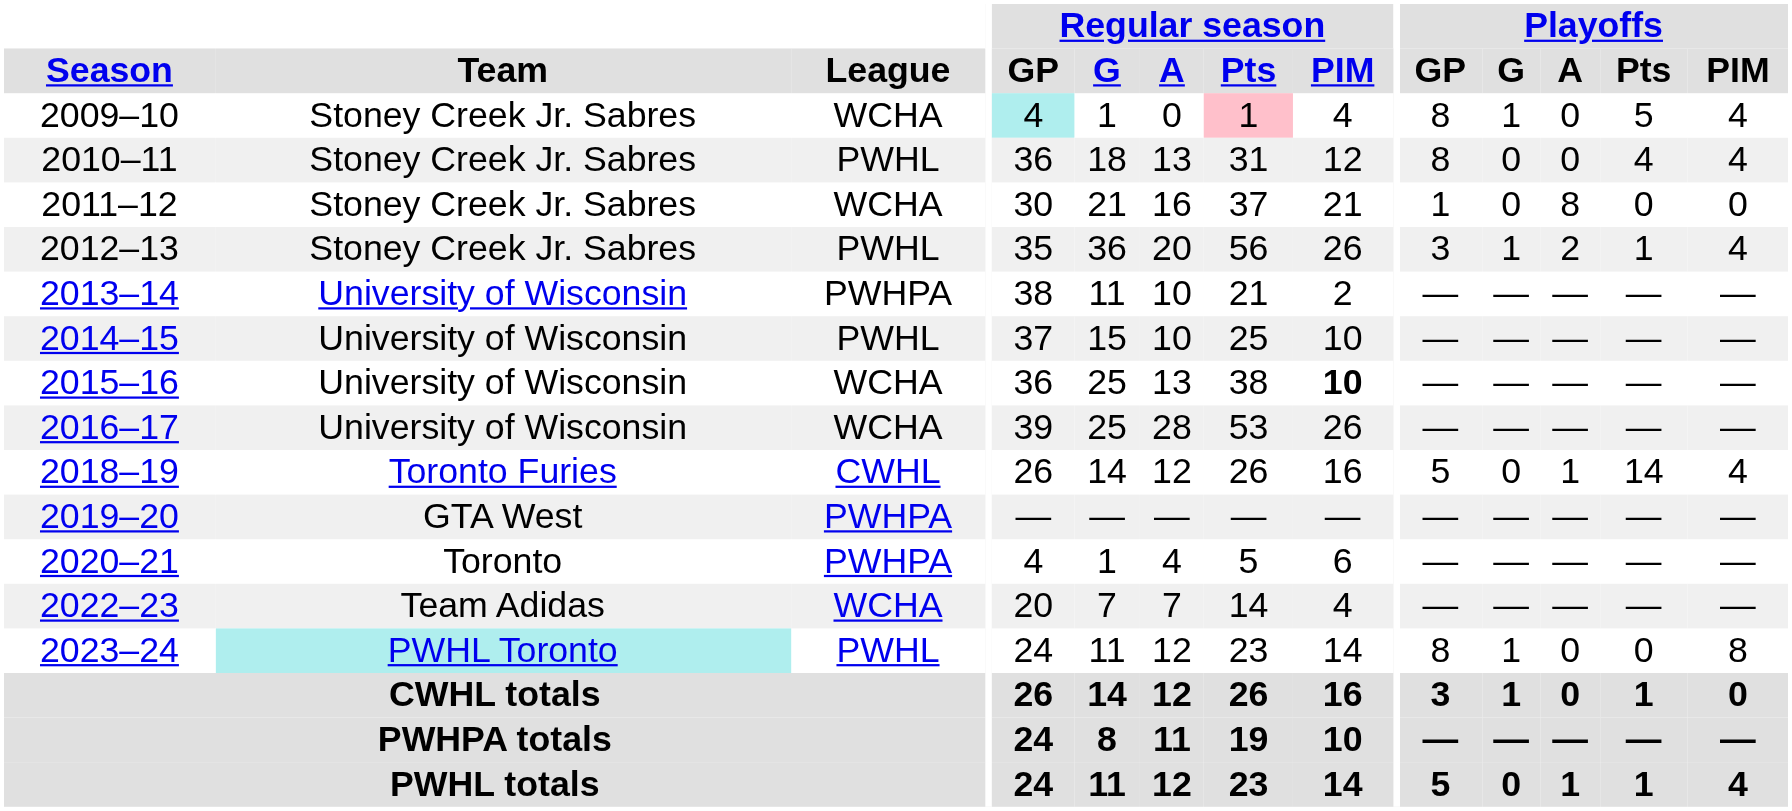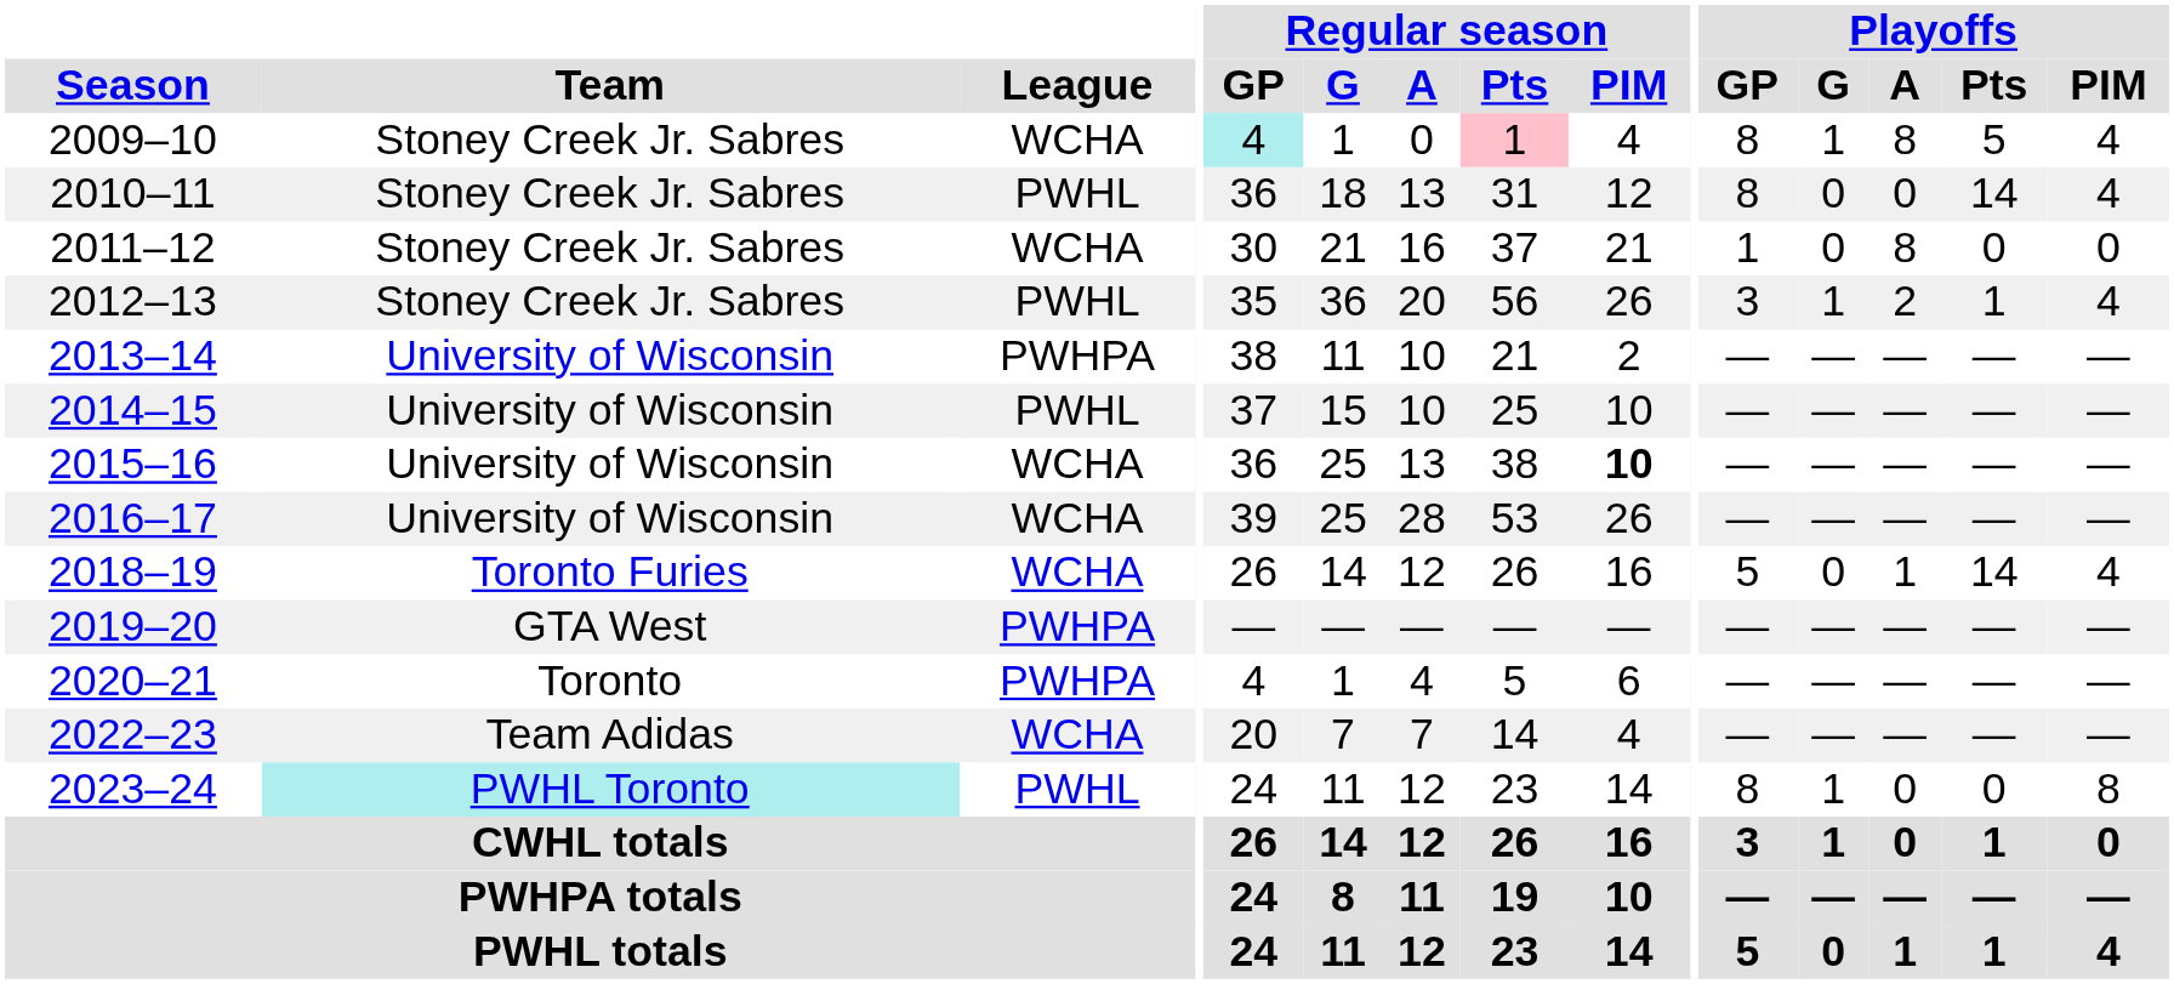2009–10 | Playoffs / A: 0 -> 8
2010–11 | Playoffs / Pts: 4 -> 14
2018–19 | League: CWHL -> WCHA
